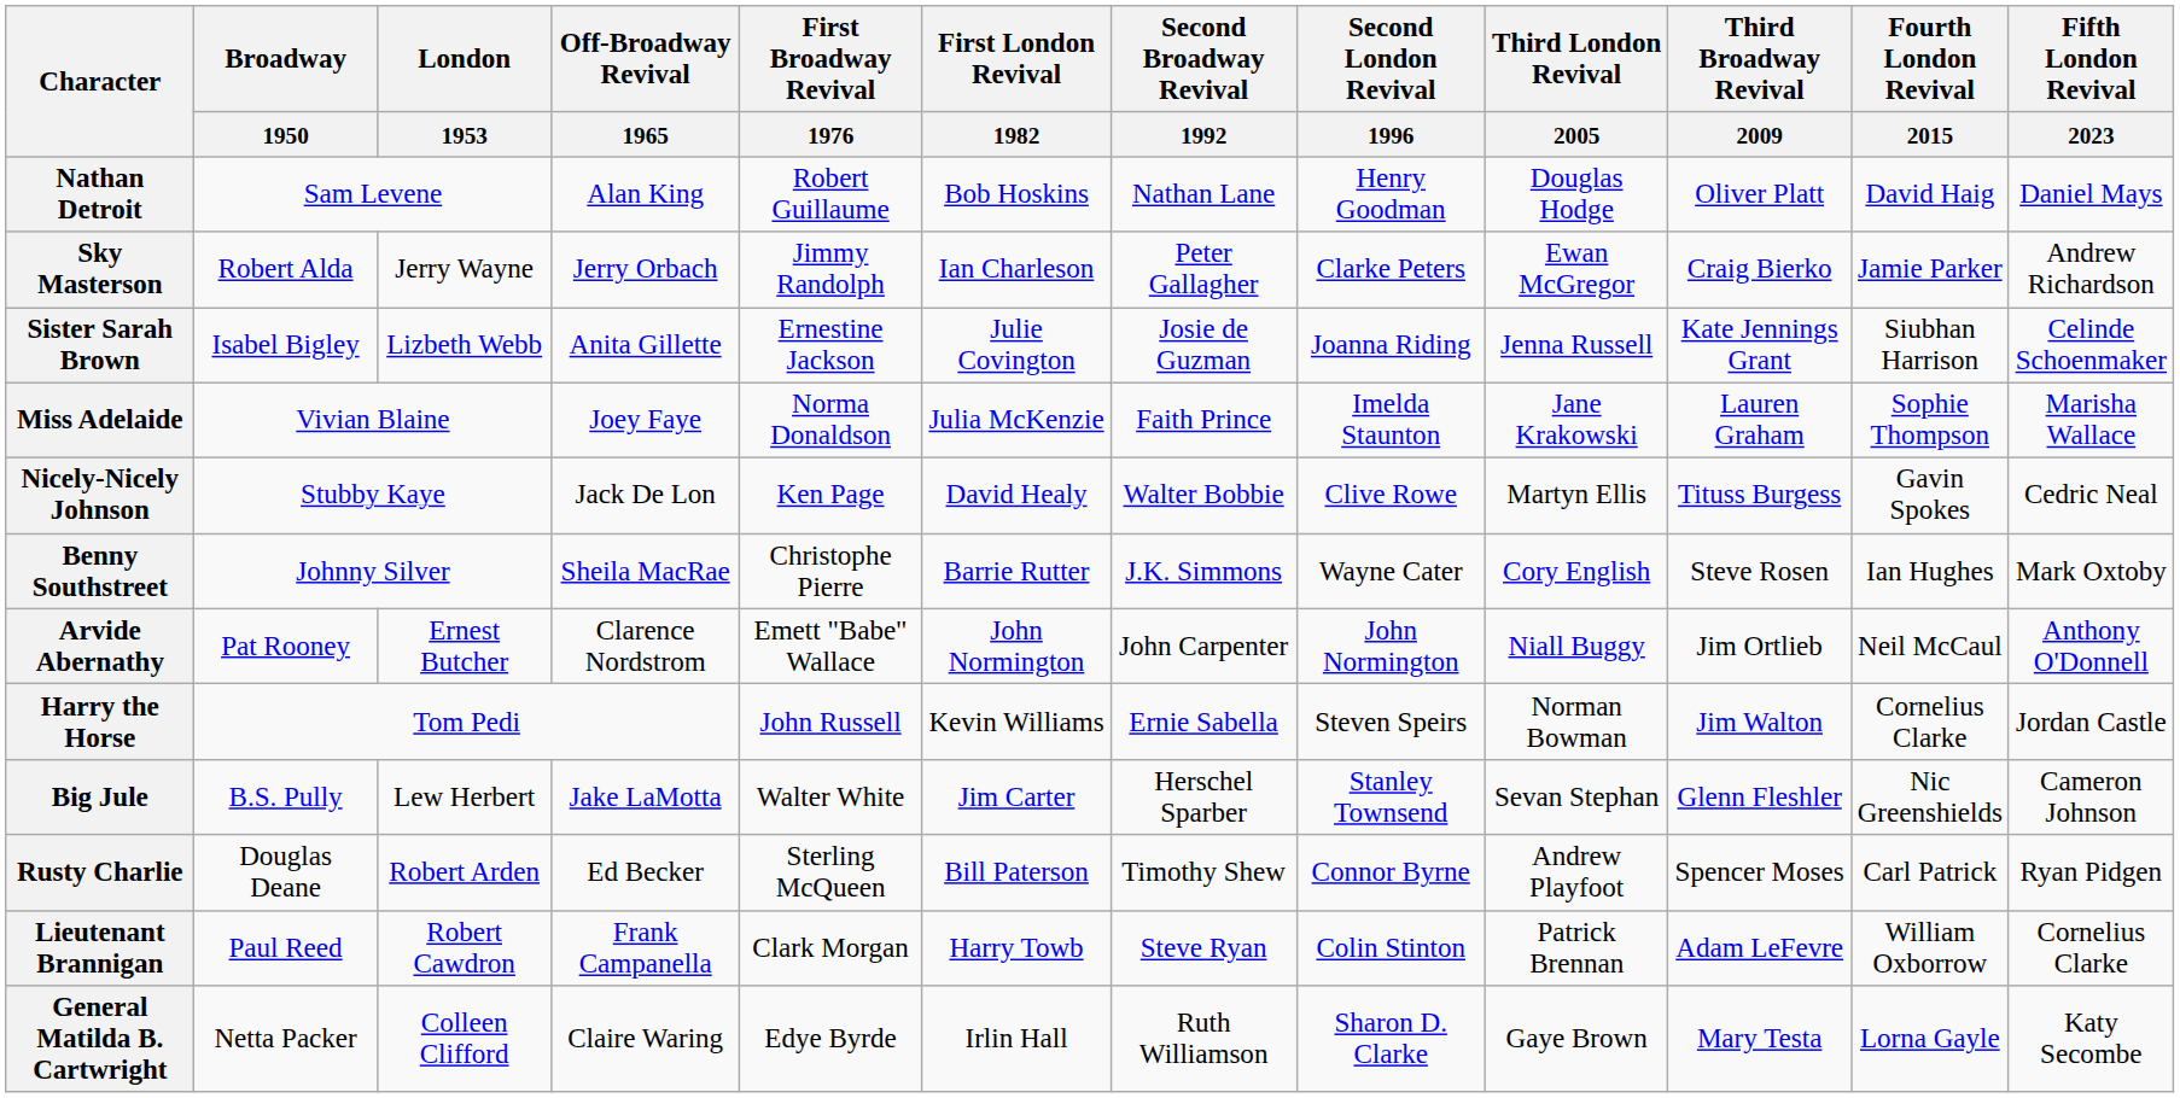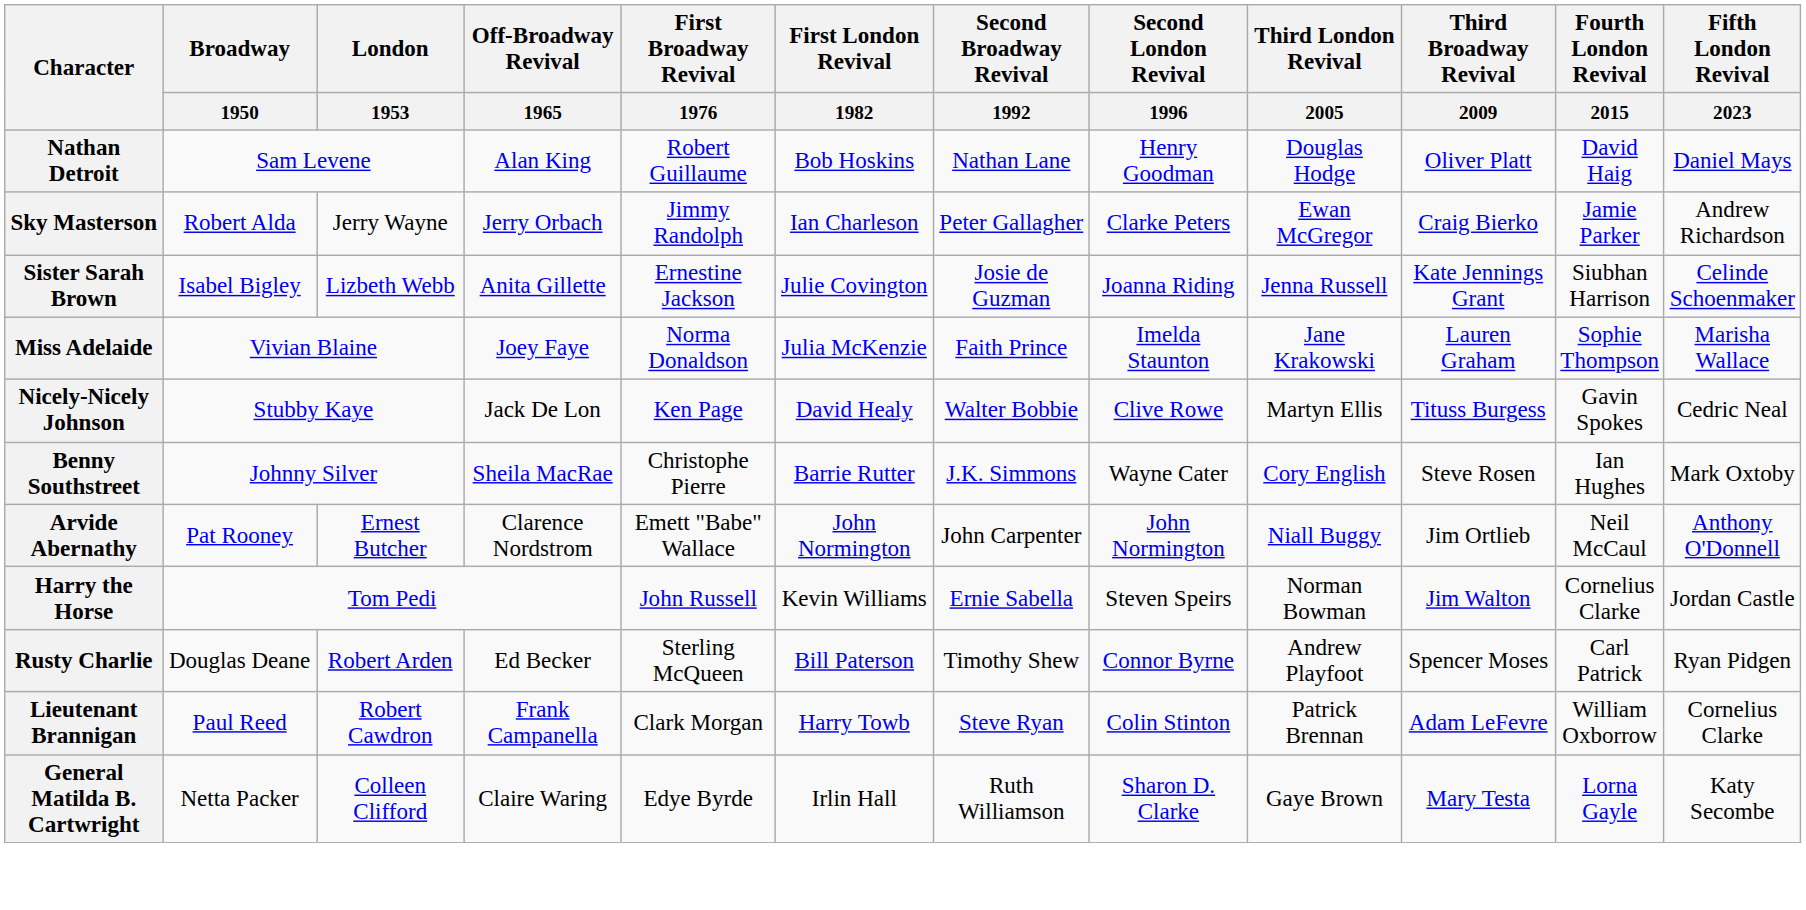- row: Big Jule | B.S. Pully | Lew Herbert | Jake LaMotta | Walter White | Jim Carter | Herschel Sparber | Stanley Townsend | Sevan Stephan | Glenn Fleshler | Nic Greenshields | Cameron Johnson
